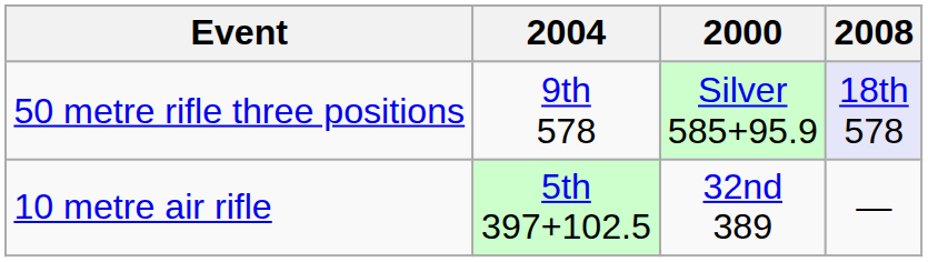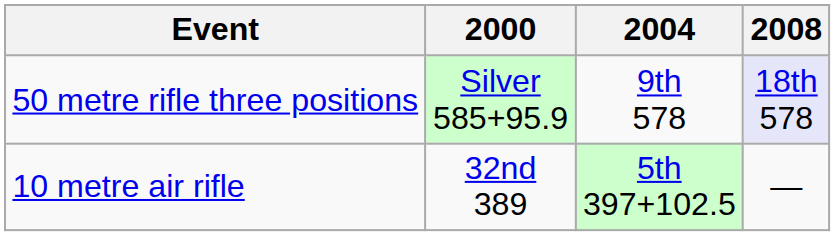columns swapped: 2000 <-> 2004
